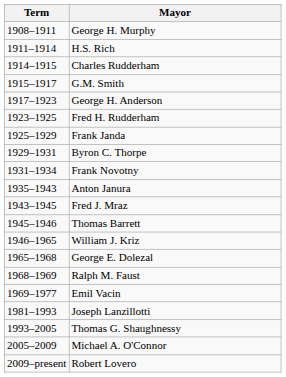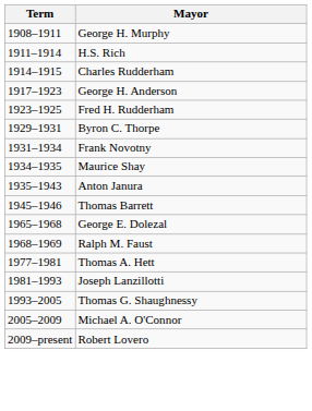- row: 1915–1917 | G.M. Smith
- row: 1925–1929 | Frank Janda
+ row: 1934–1935 | Maurice Shay
- row: 1943–1945 | Fred J. Mraz
- row: 1946–1965 | William J. Kriz
- row: 1969–1977 | Emil Vacin
+ row: 1977–1981 | Thomas A. Hett
